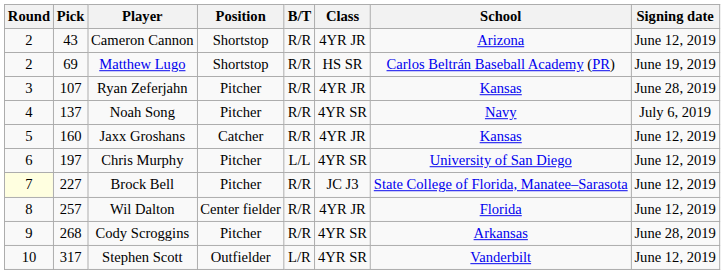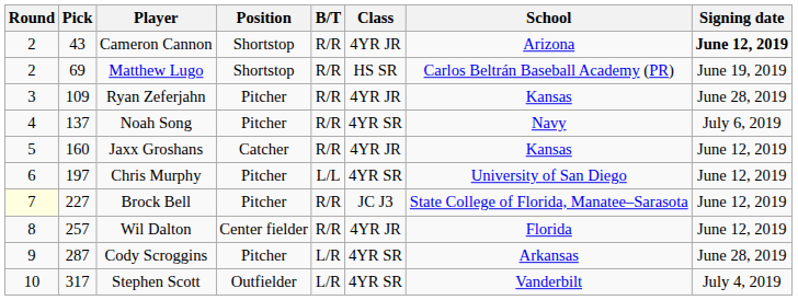Cameron Cannon | Signing date: normal -> bold
Ryan Zeferjahn | Pick: 107 -> 109
Cody Scroggins | Pick: 268 -> 287
Cody Scroggins | B/T: R/R -> L/R
Stephen Scott | Signing date: June 12, 2019 -> July 4, 2019
